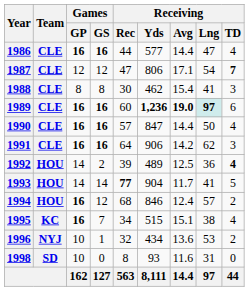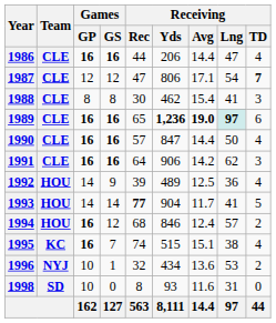1986 | Receiving / Yds: 577 -> 206
1989 | Receiving / Rec: 60 -> 65
1992 | Games / GS: 2 -> 9
1992 | Receiving / TD: bold -> normal
1995 | Receiving / Rec: 34 -> 74
